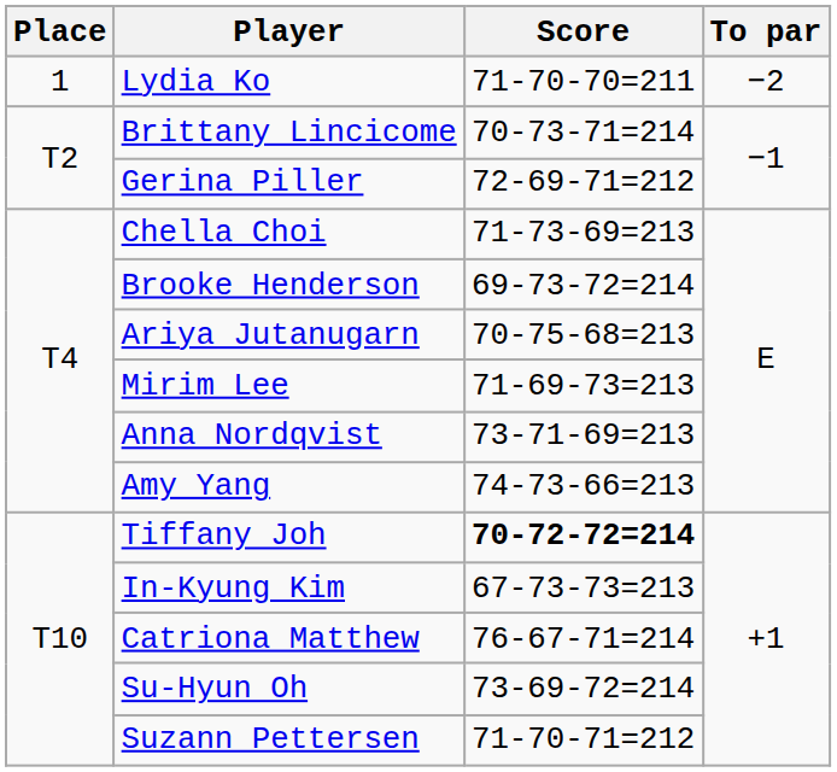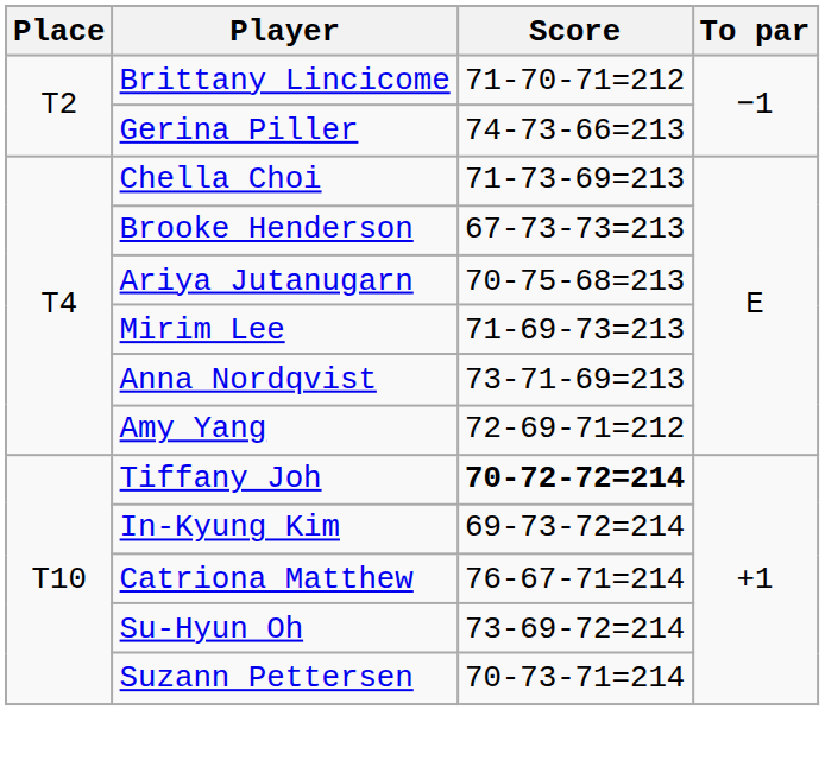- row: 1 | Lydia Ko | 71-70-70=211 | −2
Brittany Lincicome | Score: 70-73-71=214 -> 71-70-71=212
Gerina Piller | Score: 72-69-71=212 -> 74-73-66=213
Brooke Henderson | Score: 69-73-72=214 -> 67-73-73=213
Amy Yang | Score: 74-73-66=213 -> 72-69-71=212
In-Kyung Kim | Score: 67-73-73=213 -> 69-73-72=214
Suzann Pettersen | Score: 71-70-71=212 -> 70-73-71=214
